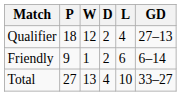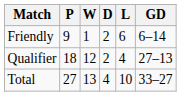rows swapped: Qualifier <-> Friendly
